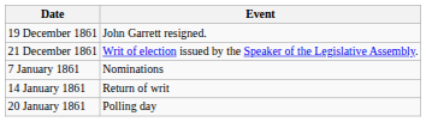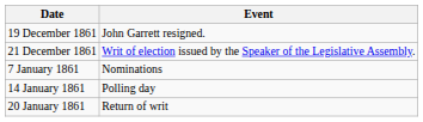14 January 1861 | Event: Return of writ -> Polling day
20 January 1861 | Event: Polling day -> Return of writ
